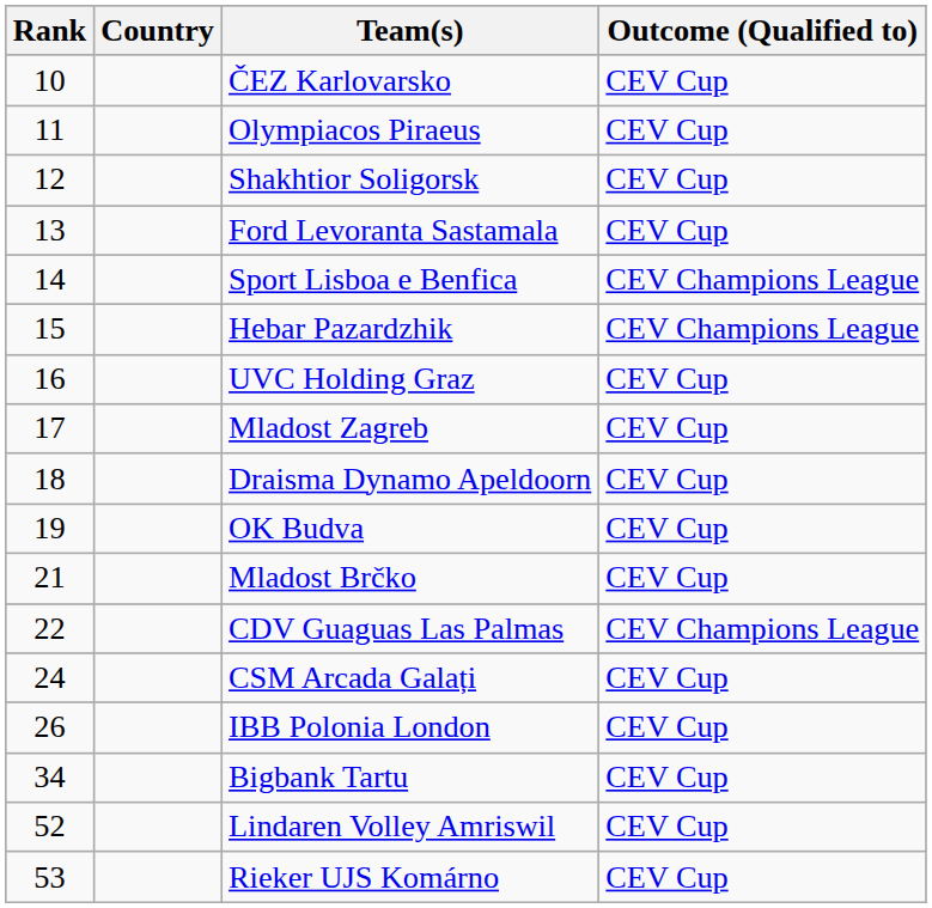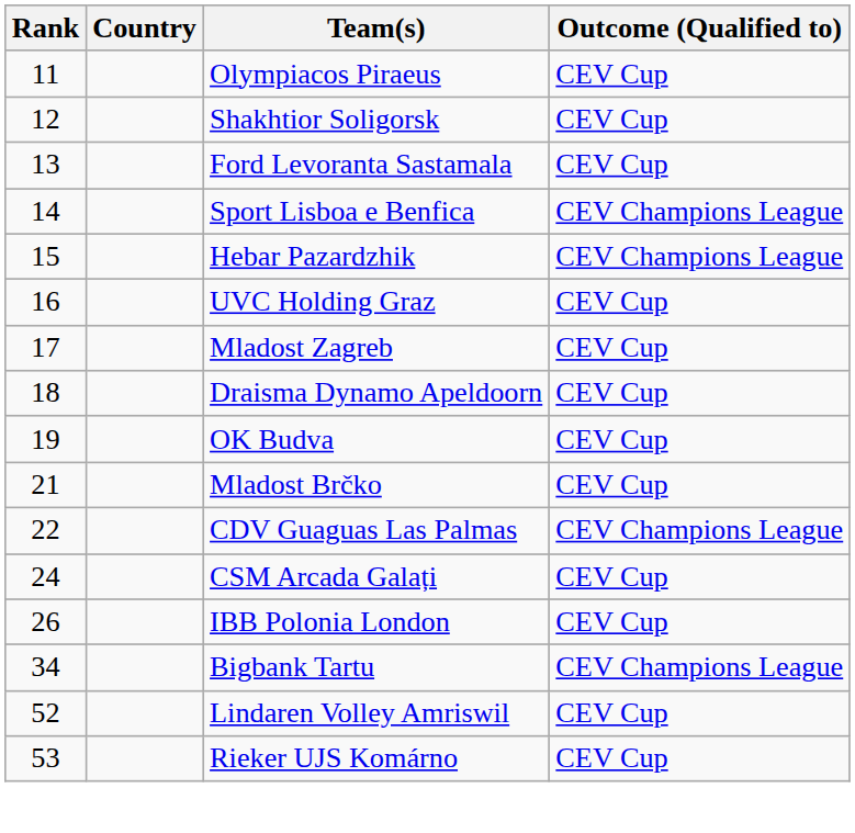- row: 10 | ČEZ Karlovarsko | CEV Cup
Bigbank Tartu | Outcome (Qualified to): CEV Cup -> CEV Champions League
